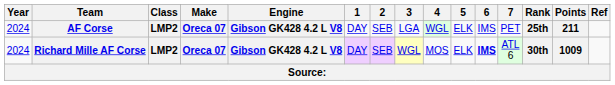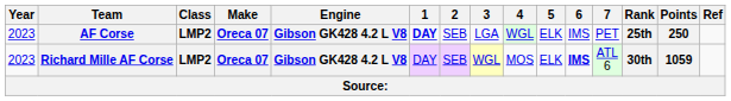AF Corse | Year: 2024 -> 2023
AF Corse | 1: normal -> bold
AF Corse | Points: 211 -> 250
Richard Mille AF Corse | Year: 2024 -> 2023
Richard Mille AF Corse | Points: 1009 -> 1059
